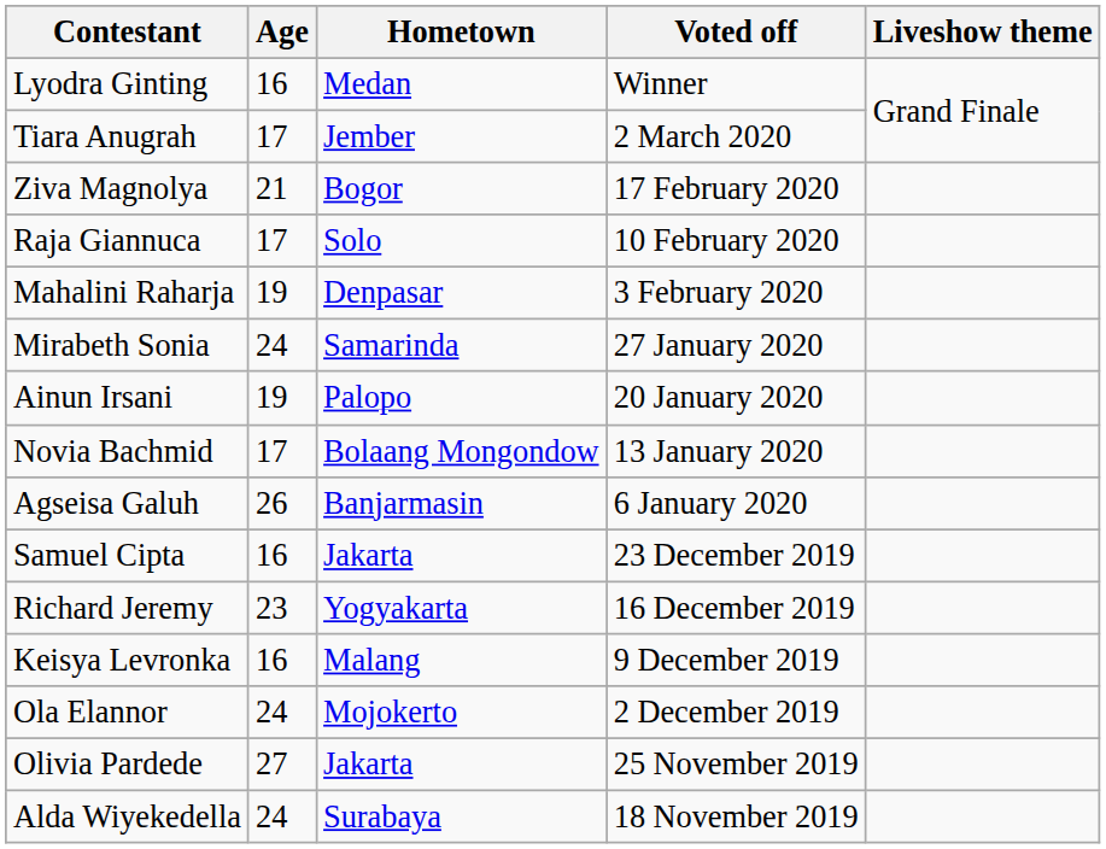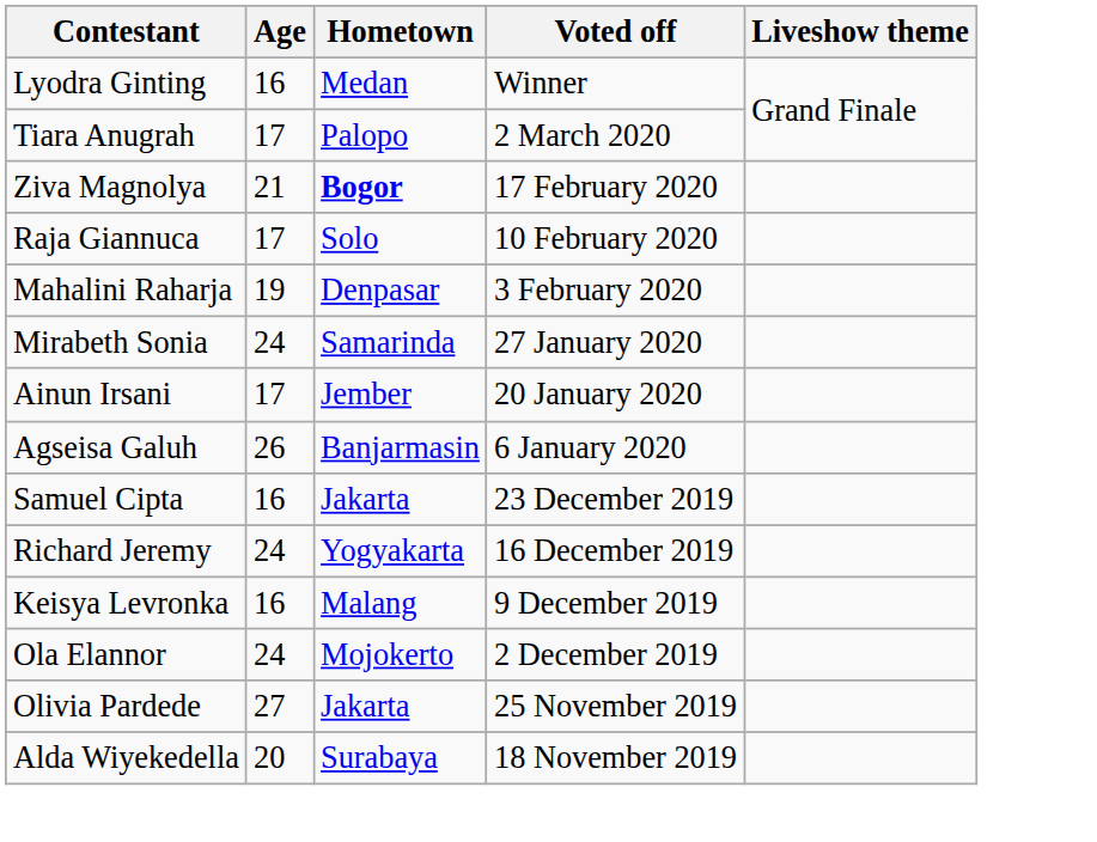Tiara Anugrah | Hometown: Jember -> Palopo
Ziva Magnolya | Hometown: normal -> bold
Ainun Irsani | Age: 19 -> 17
Ainun Irsani | Hometown: Palopo -> Jember
- row: Novia Bachmid | 17 | Bolaang Mongondow | 13 January 2020
Richard Jeremy | Age: 23 -> 24
Alda Wiyekedella | Age: 24 -> 20
